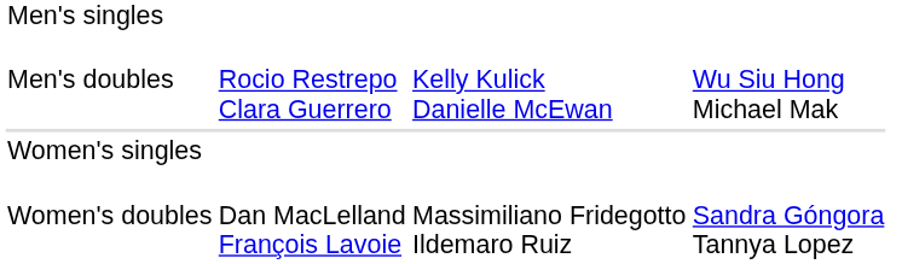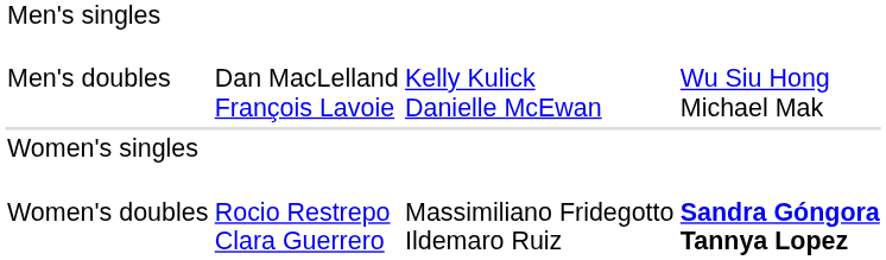Men's doubles | column 2: Rocio Restrepo Clara Guerrero -> Dan MacLelland François Lavoie
Women's doubles | column 2: Dan MacLelland François Lavoie -> Rocio Restrepo Clara Guerrero
Women's doubles | column 4: normal -> bold
